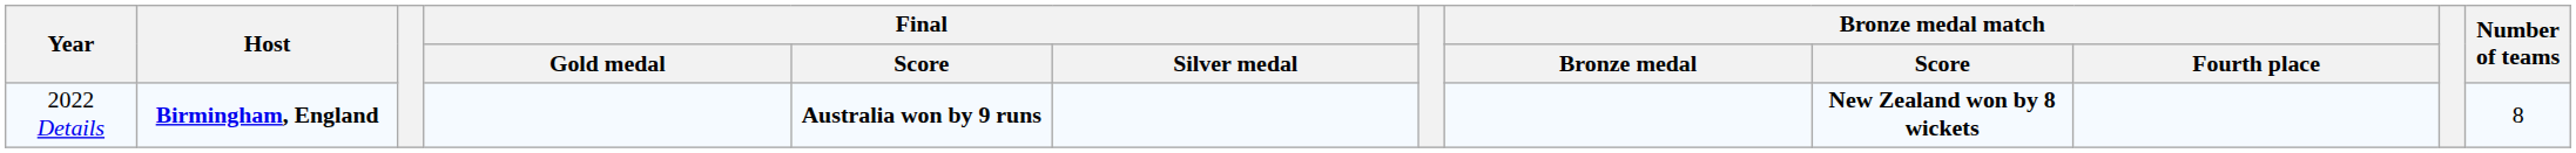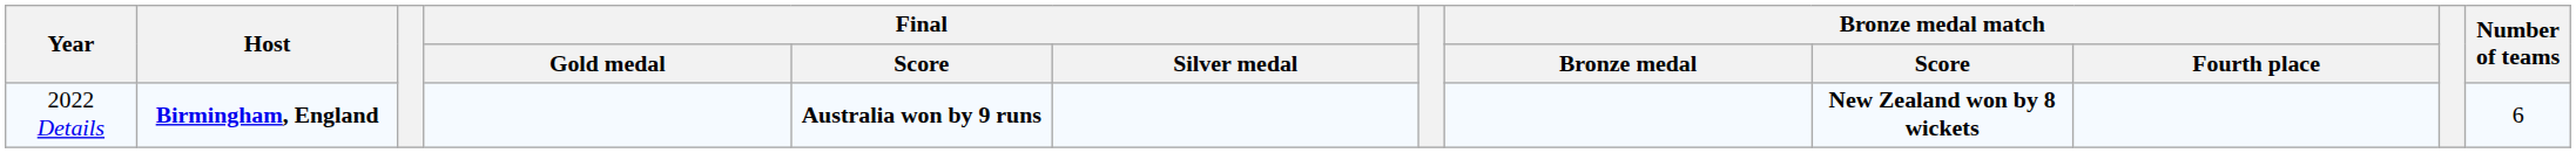2022 Details | Number of teams: 8 -> 6
